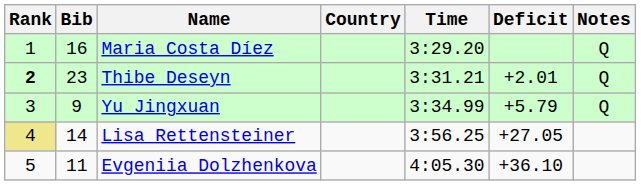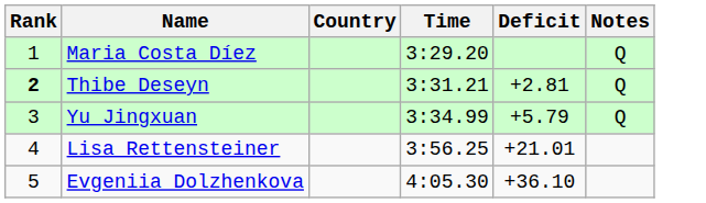- column: Bib | 16 | 23 | 9 | 14 | 11
Thibe Deseyn | Deficit: +2.01 -> +2.81
Lisa Rettensteiner | Rank: khaki background -> no background
Lisa Rettensteiner | Deficit: +27.05 -> +21.01
